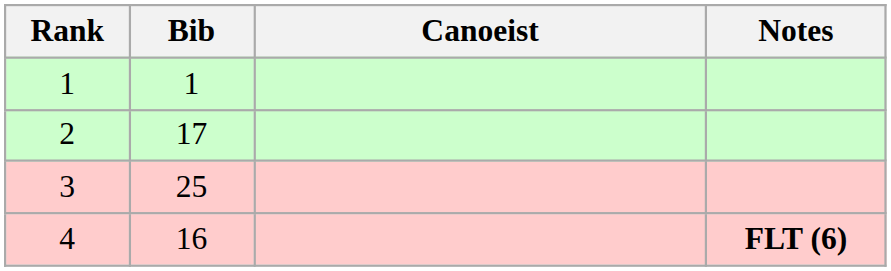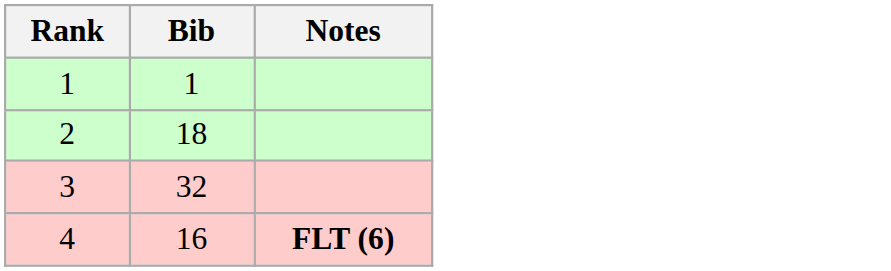- column: Canoeist
2 | Bib: 17 -> 18
3 | Bib: 25 -> 32
